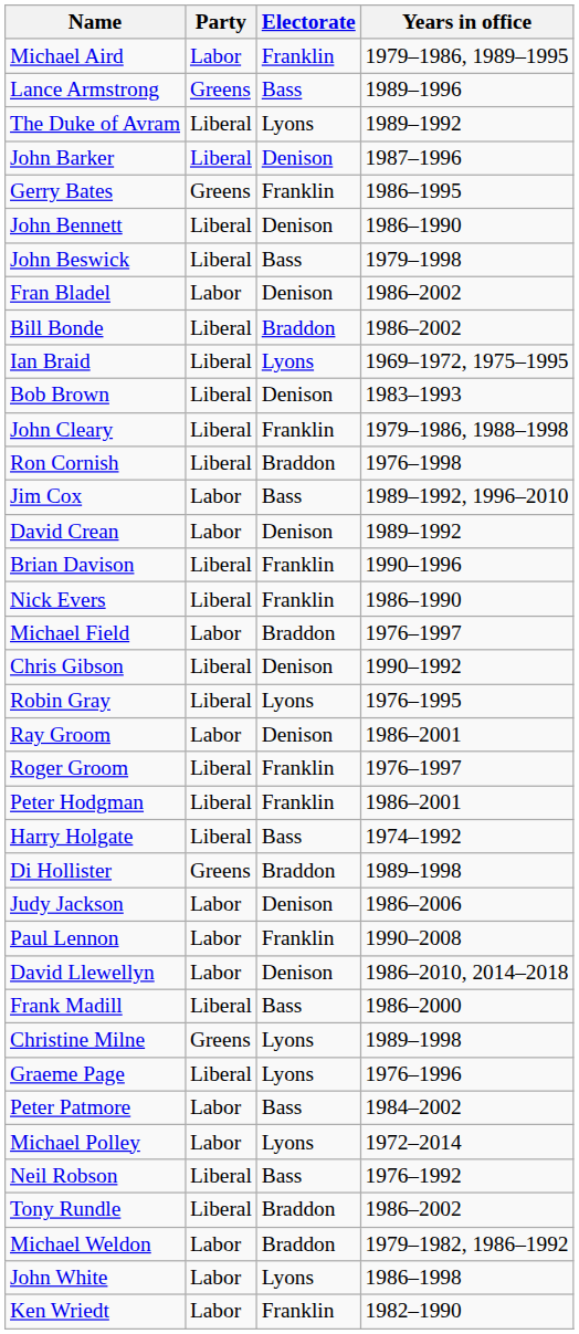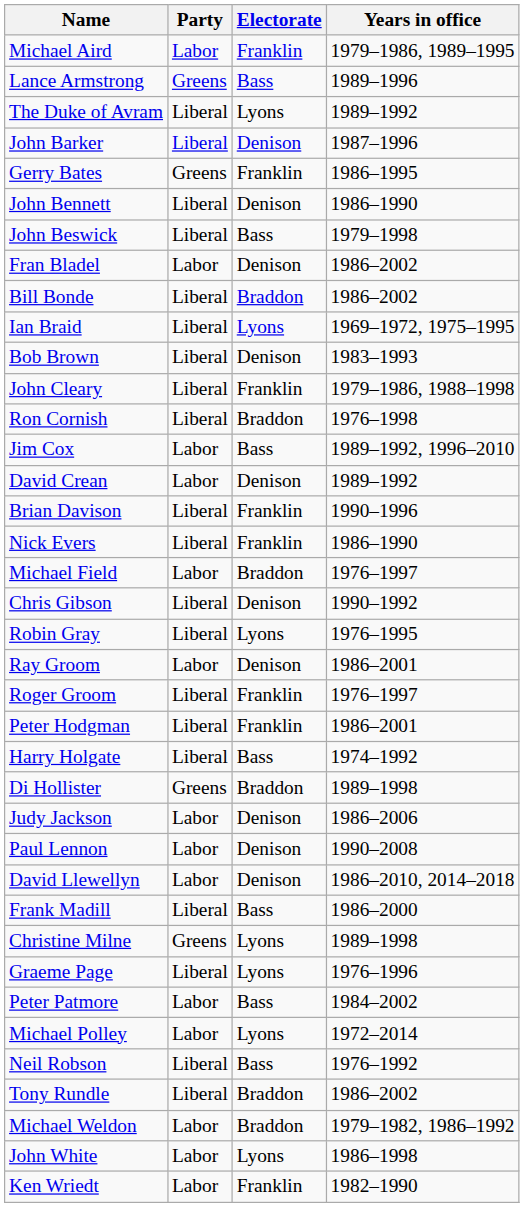Paul Lennon | Electorate: Franklin -> Denison
